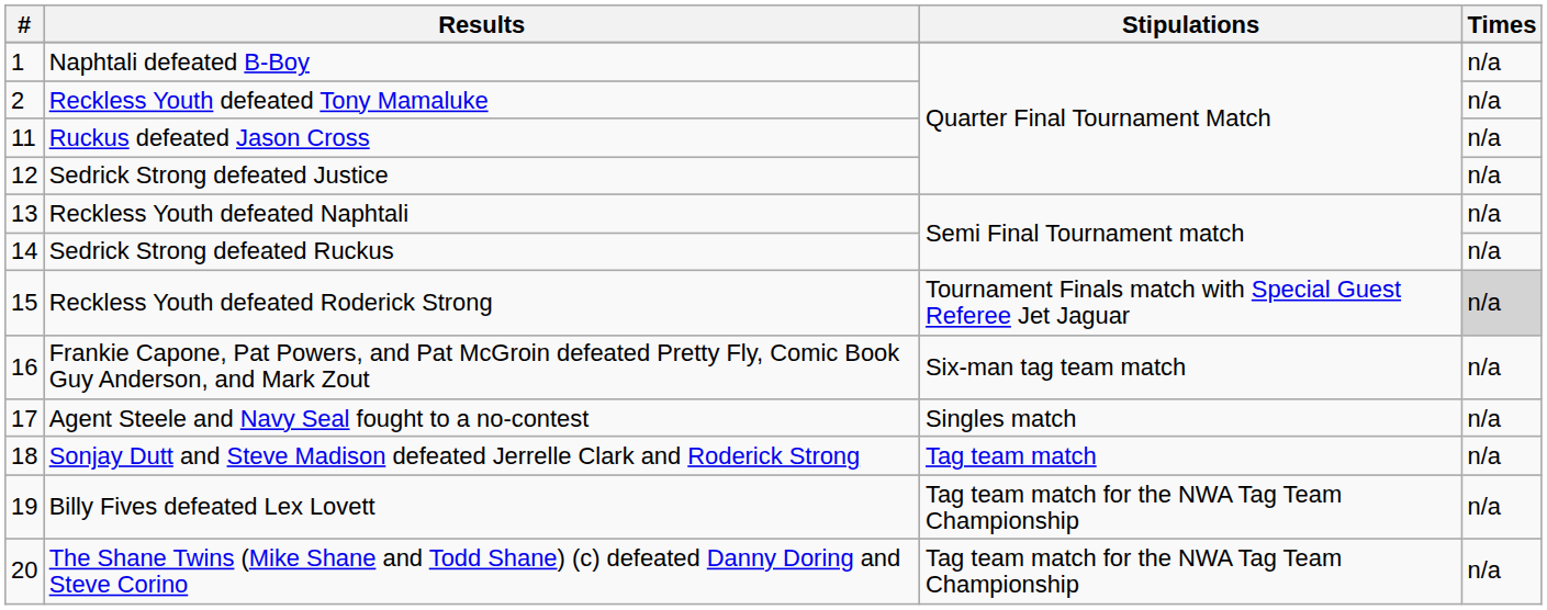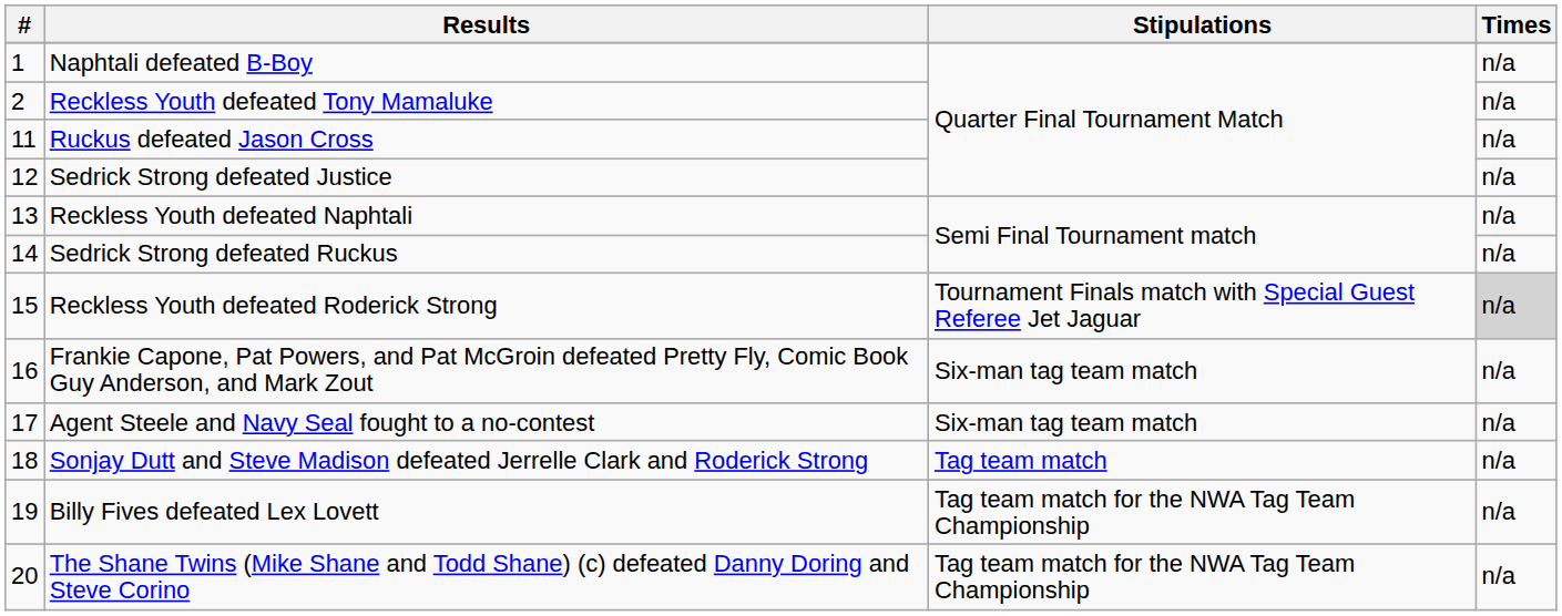Agent Steele and Navy Seal fought to a no-contest | Stipulations: Singles match -> Six-man tag team match
